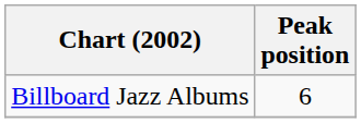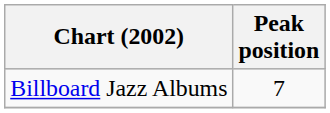Billboard Jazz Albums | Peak position: 6 -> 7
